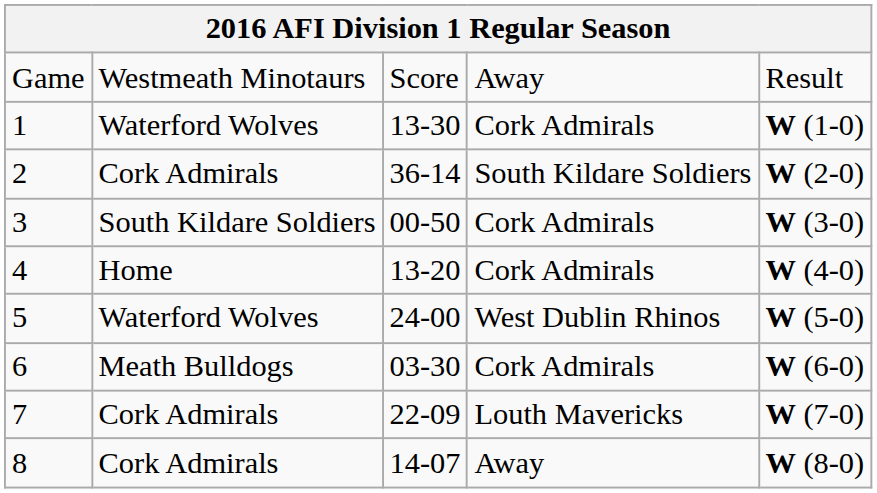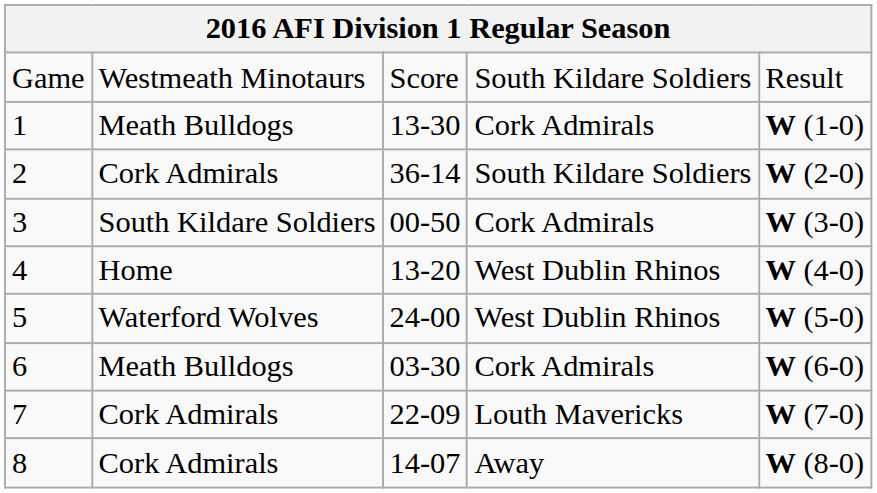Game | column 4: Away -> South Kildare Soldiers
1 | column 2: Waterford Wolves -> Meath Bulldogs
4 | column 4: Cork Admirals -> West Dublin Rhinos
